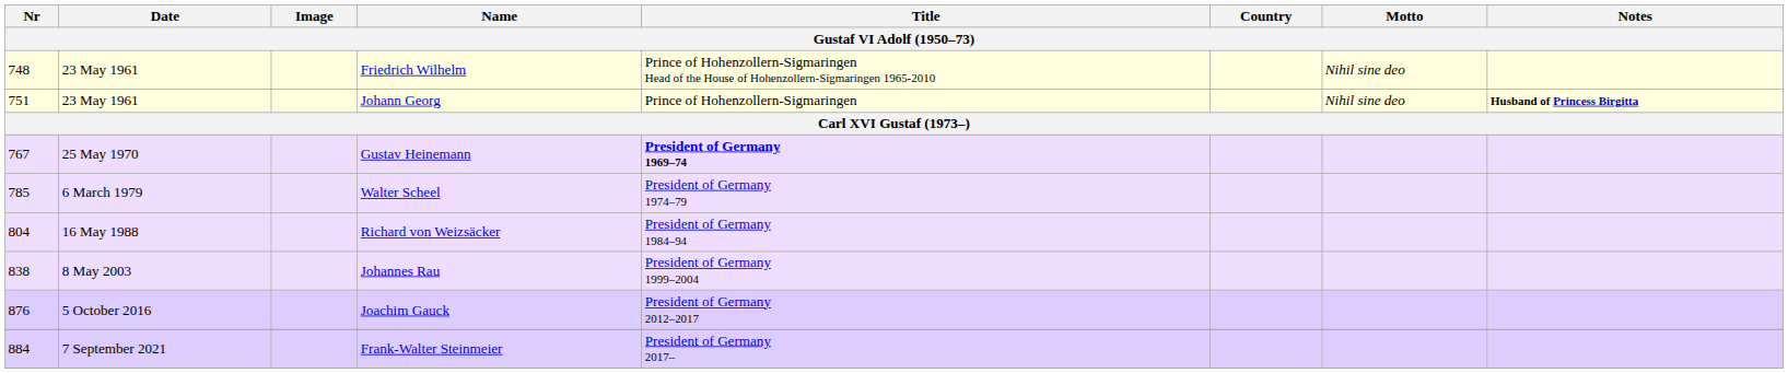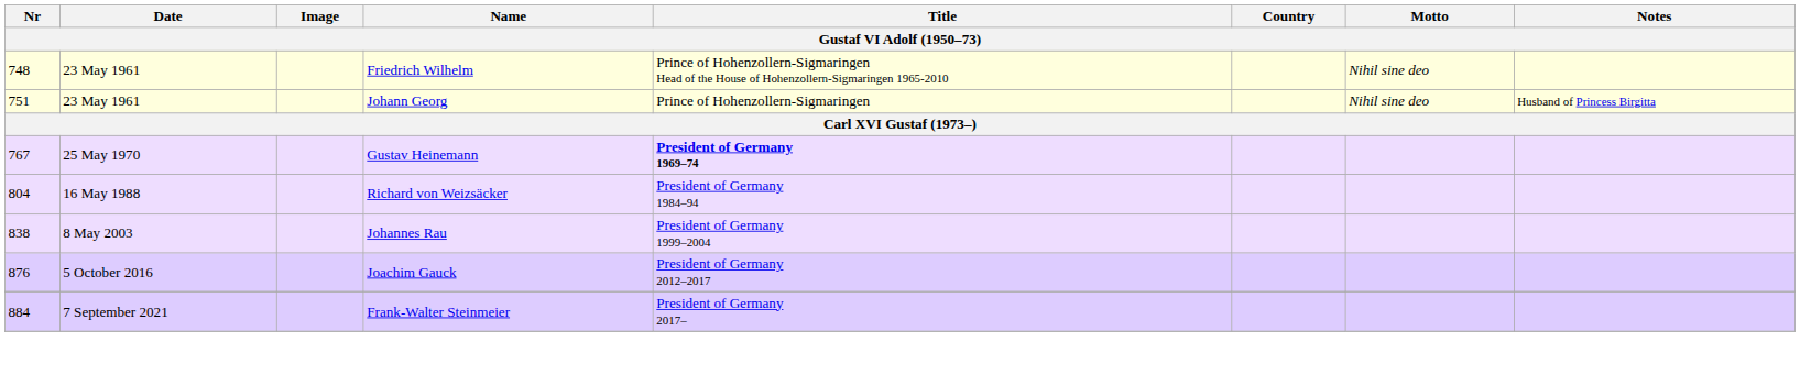Johann Georg | Notes: bold -> normal
- row: 785 | 6 March 1979 | Walter Scheel | President of Germany 1974–79
